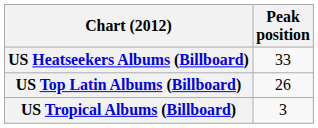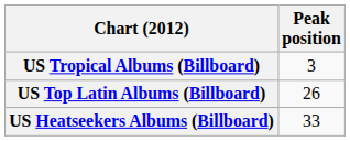rows swapped: US Heatseekers Albums (Billboard) <-> US Tropical Albums (Billboard)
